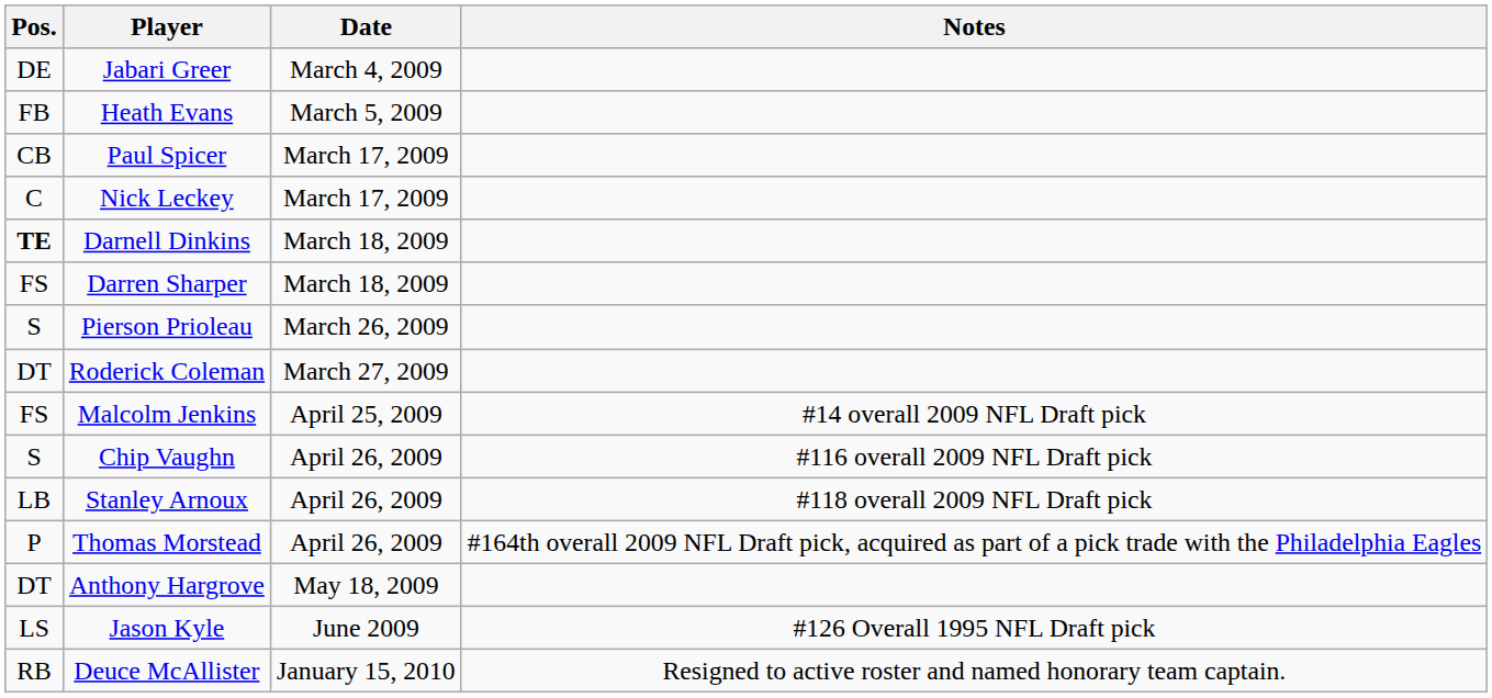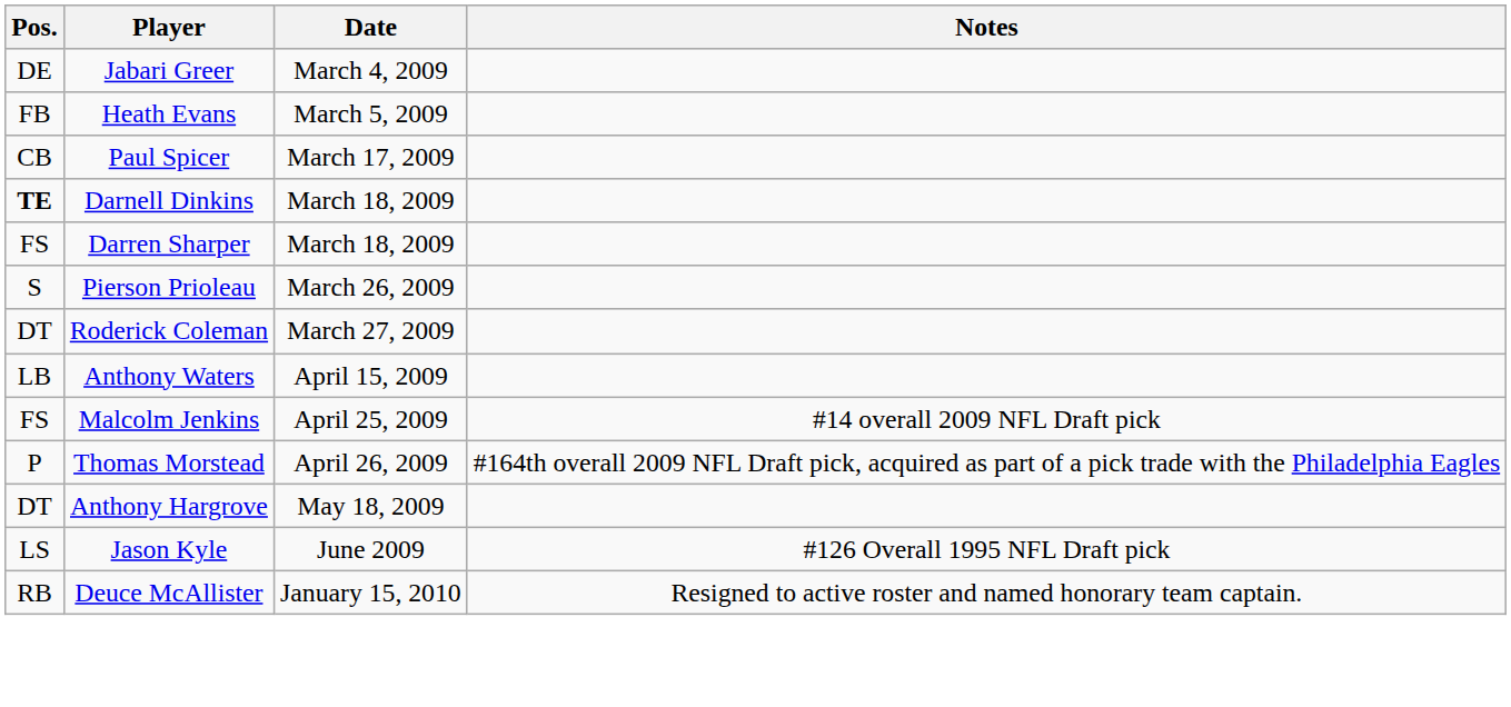- row: C | Nick Leckey | March 17, 2009
+ row: LB | Anthony Waters | April 15, 2009
- row: S | Chip Vaughn | April 26, 2009 | #116 overall 2009 NFL Draft pick
- row: LB | Stanley Arnoux | April 26, 2009 | #118 overall 2009 NFL Draft pick
